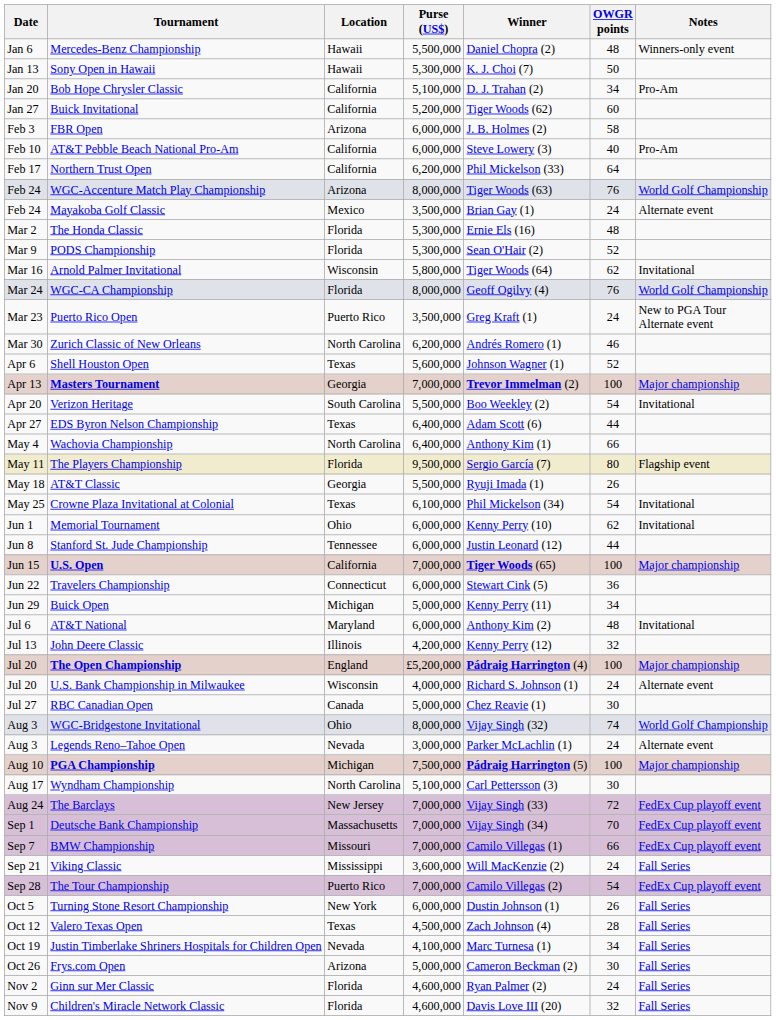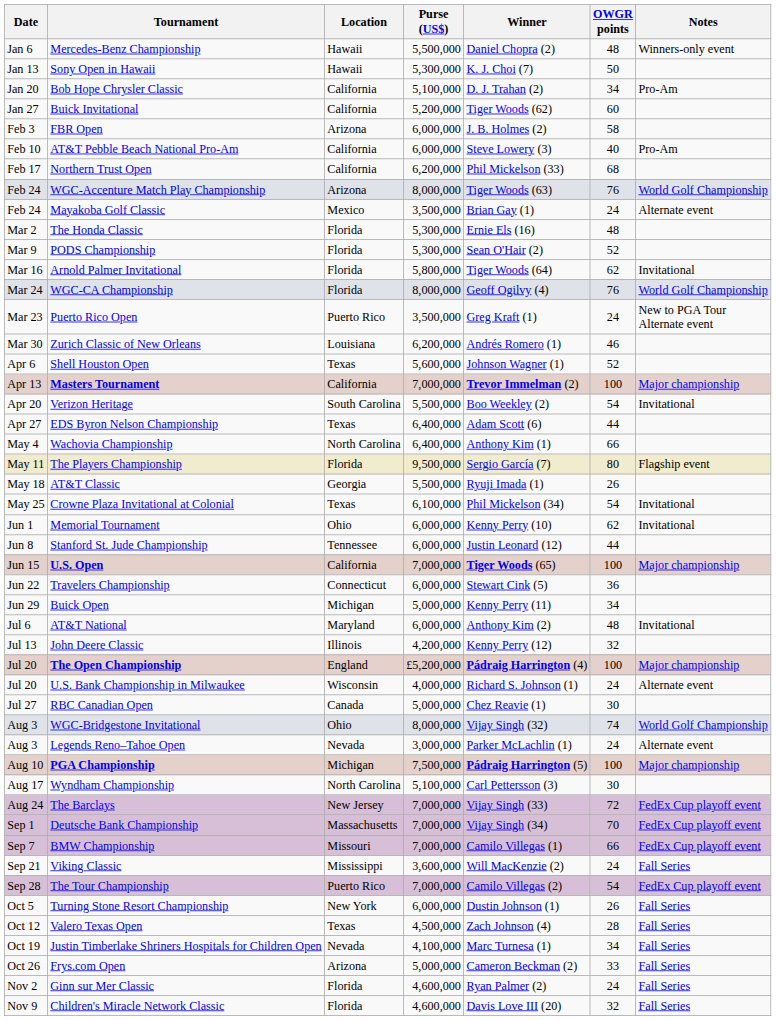Northern Trust Open | OWGR points: 64 -> 68
Arnold Palmer Invitational | Location: Wisconsin -> Florida
Zurich Classic of New Orleans | Location: North Carolina -> Louisiana
Masters Tournament | Location: Georgia -> California
Frys.com Open | OWGR points: 30 -> 33
